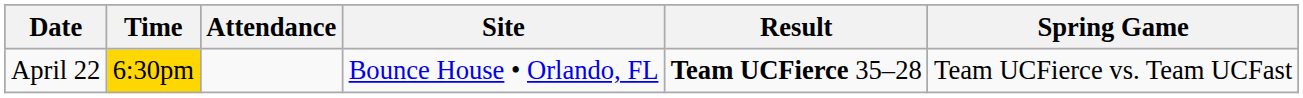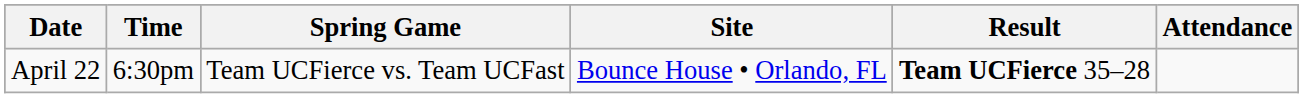columns swapped: Spring Game <-> Attendance
April 22 | Time: gold background -> no background
